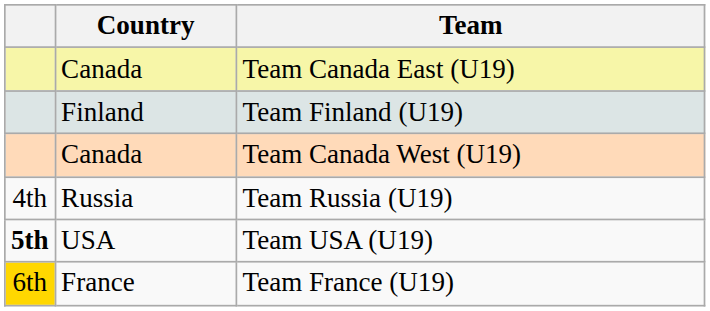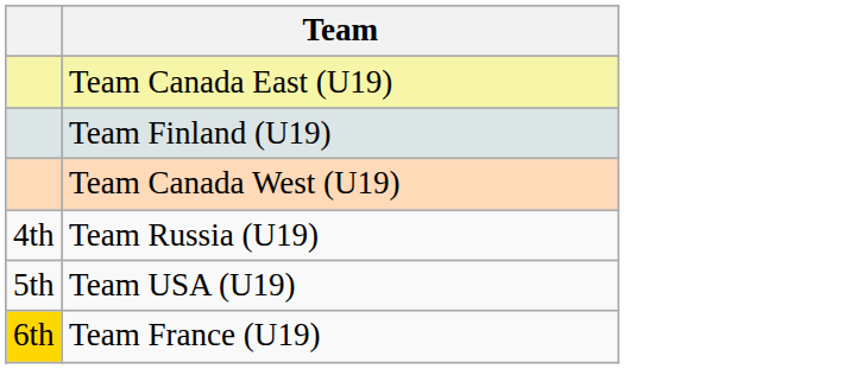- column: Country | Canada | Finland | Canada | Russia | USA | France
Team USA (U19) | column 1: bold -> normal
